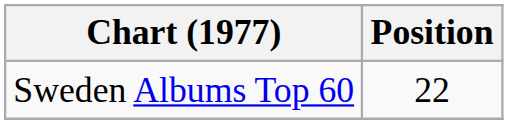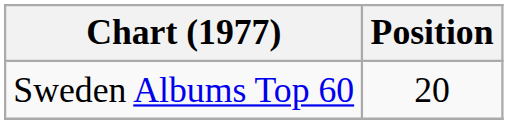Sweden Albums Top 60 | Position: 22 -> 20
